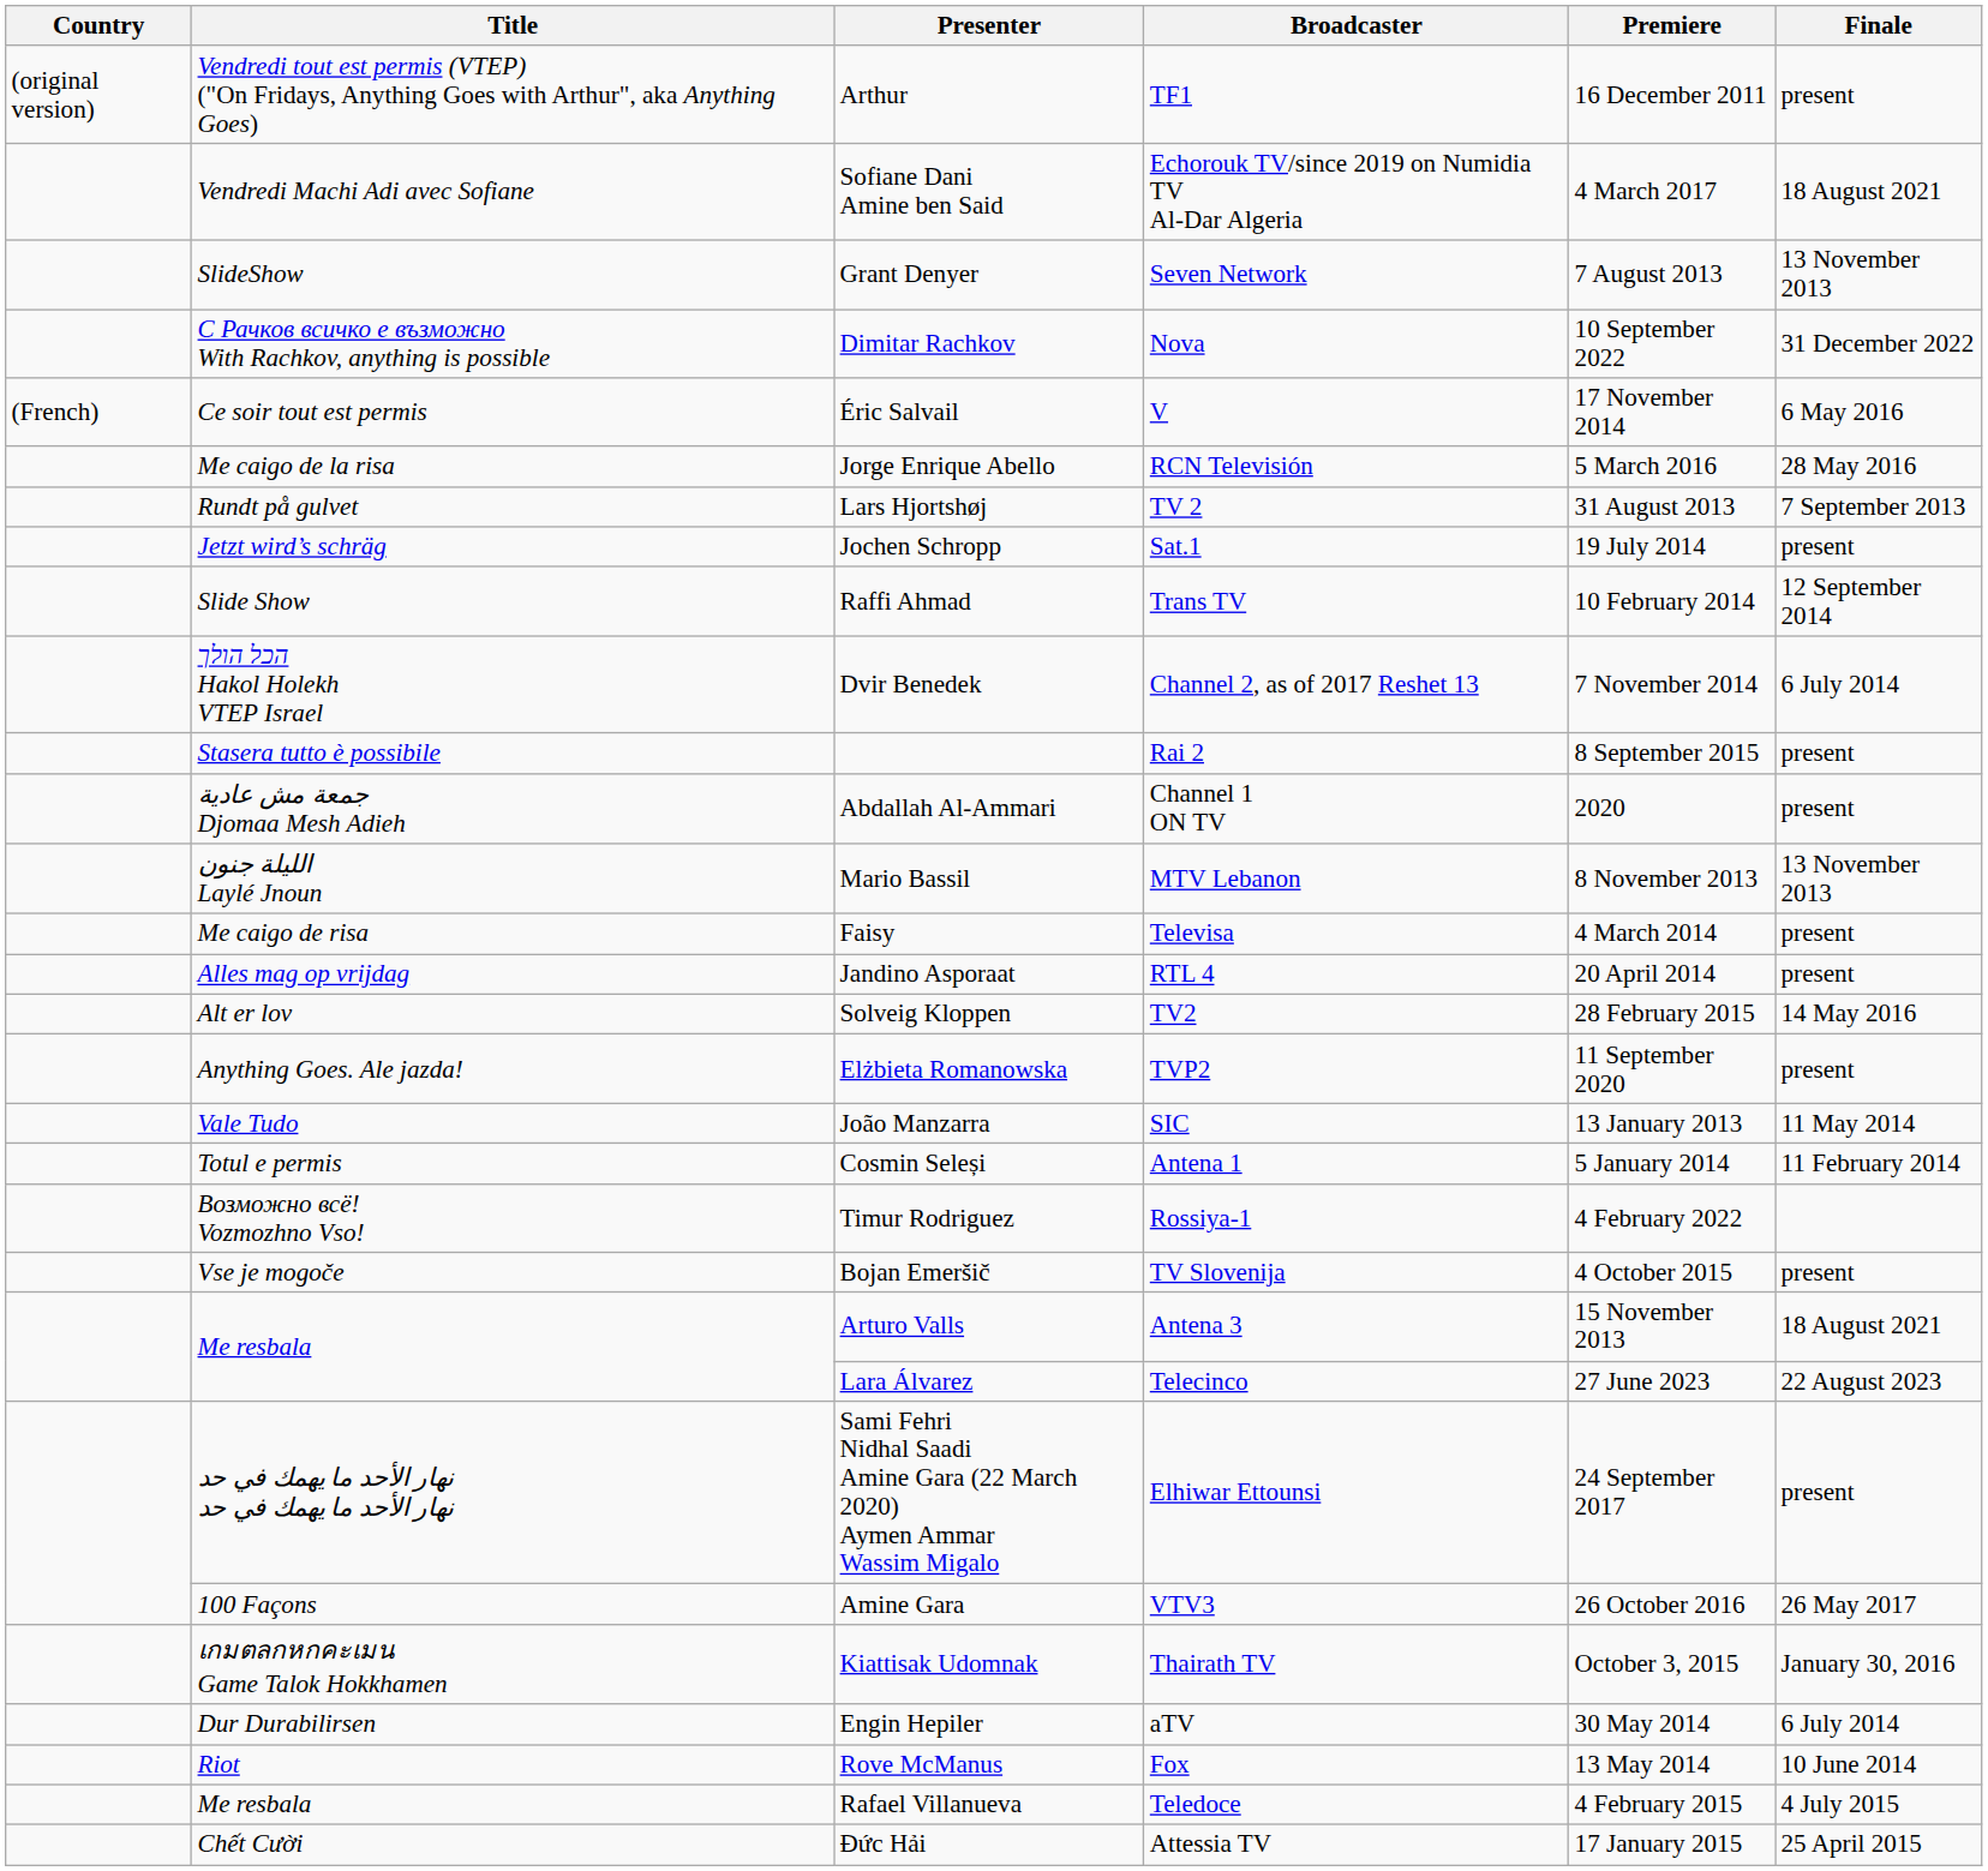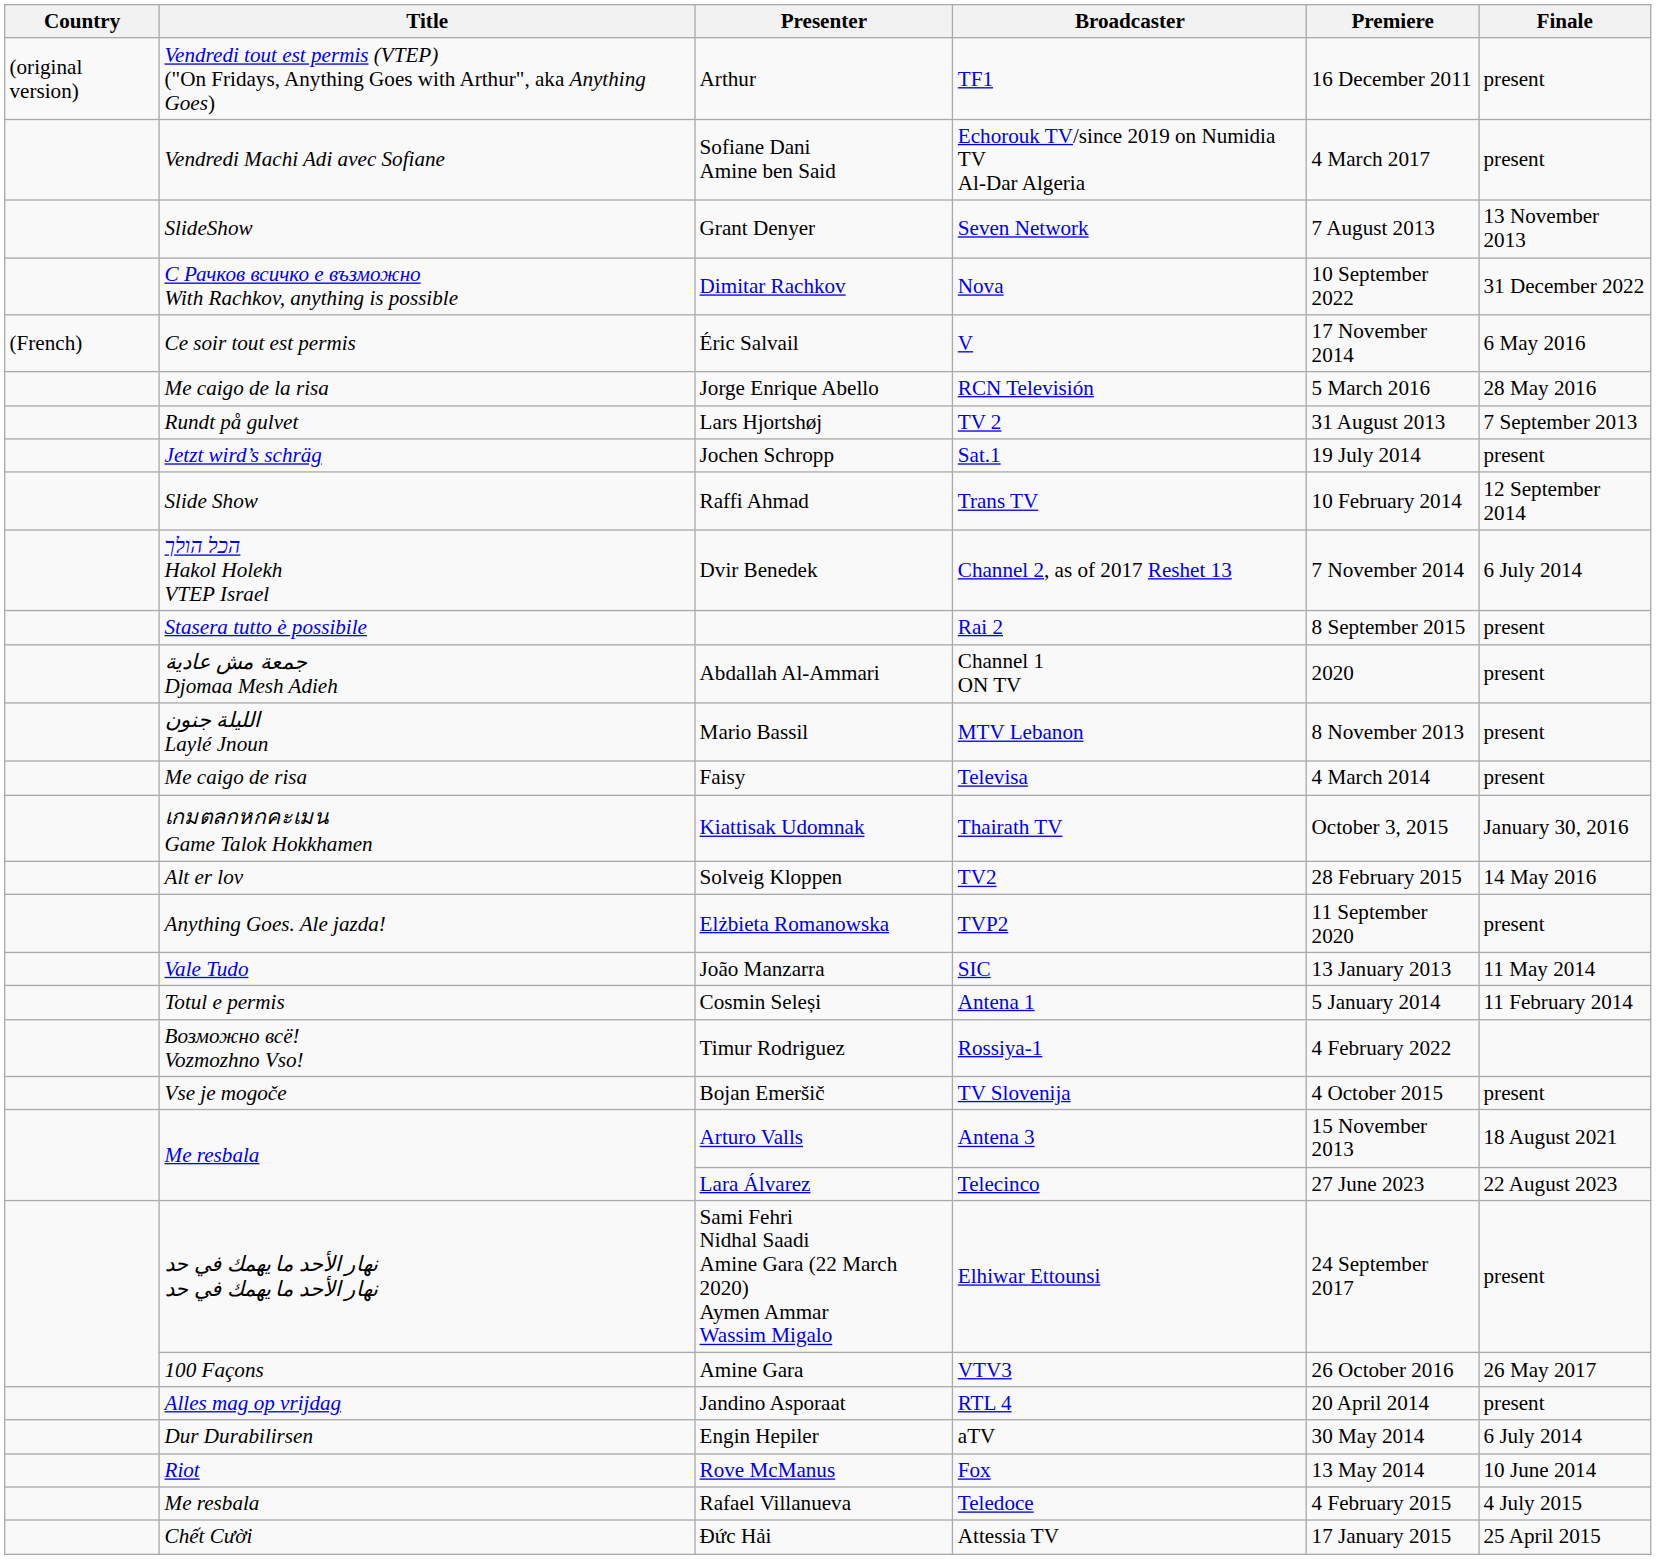Sofiane Dani Amine ben Said | Finale: 18 August 2021 -> present
Mario Bassil | Finale: 13 November 2013 -> present
rows swapped: Jandino Asporaat <-> Kiattisak Udomnak
